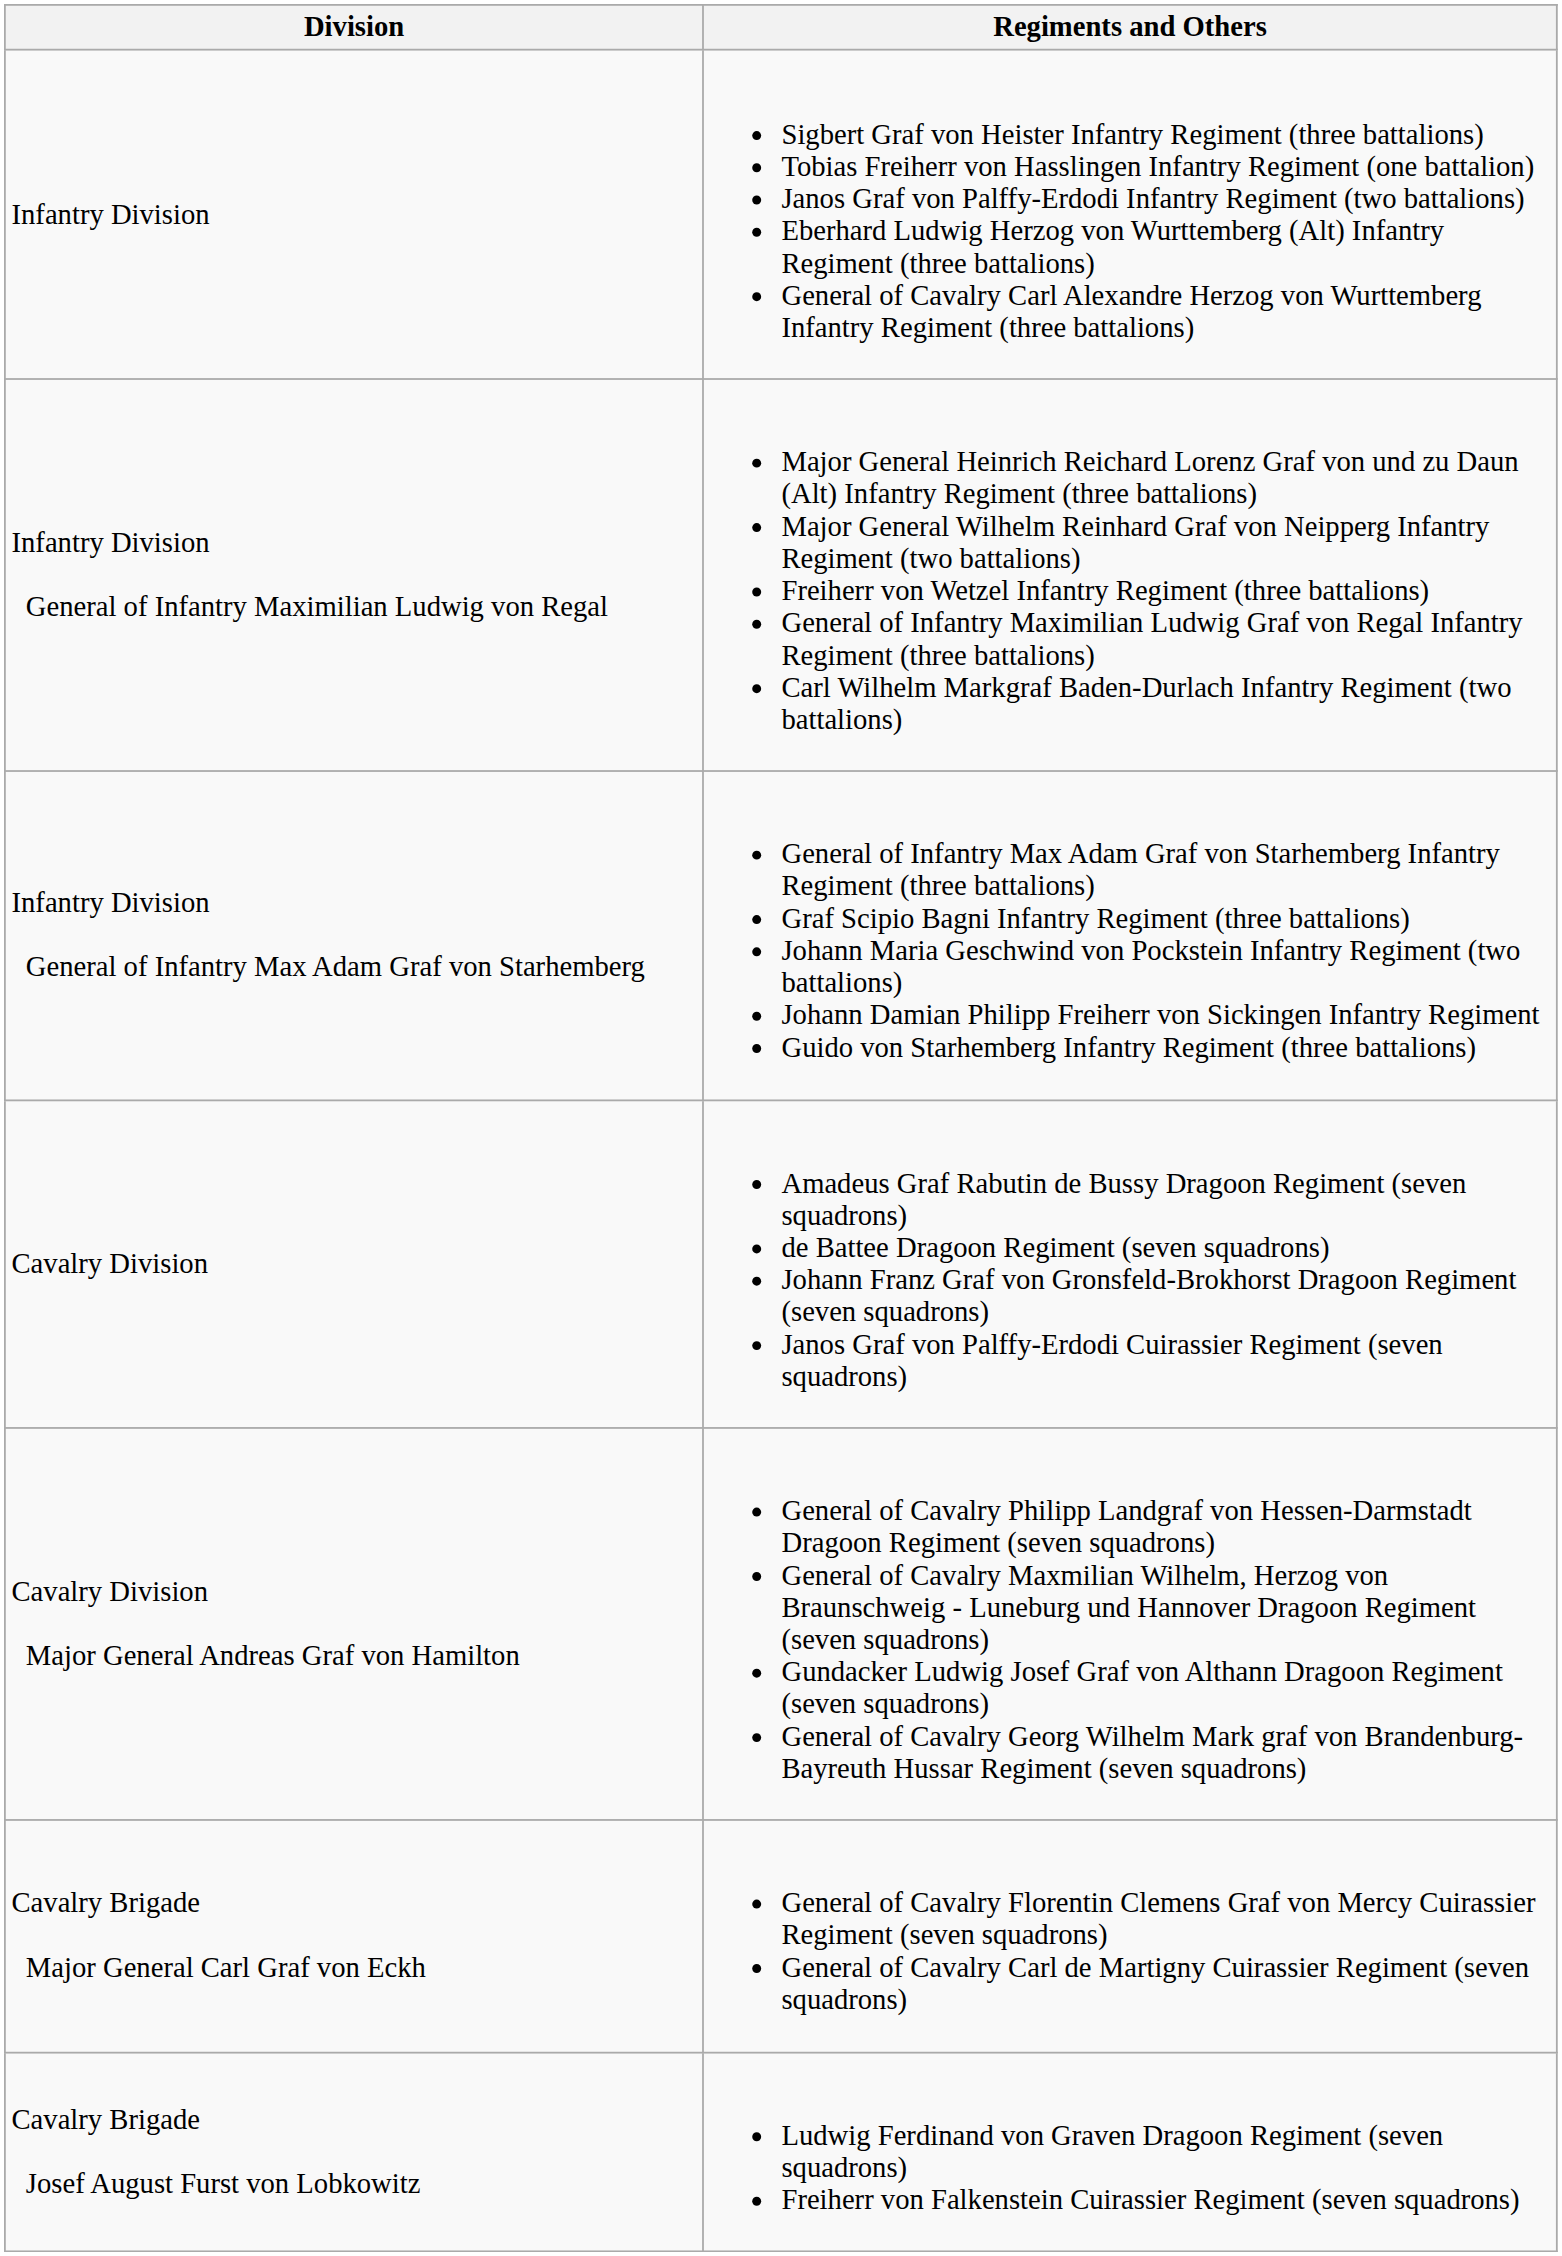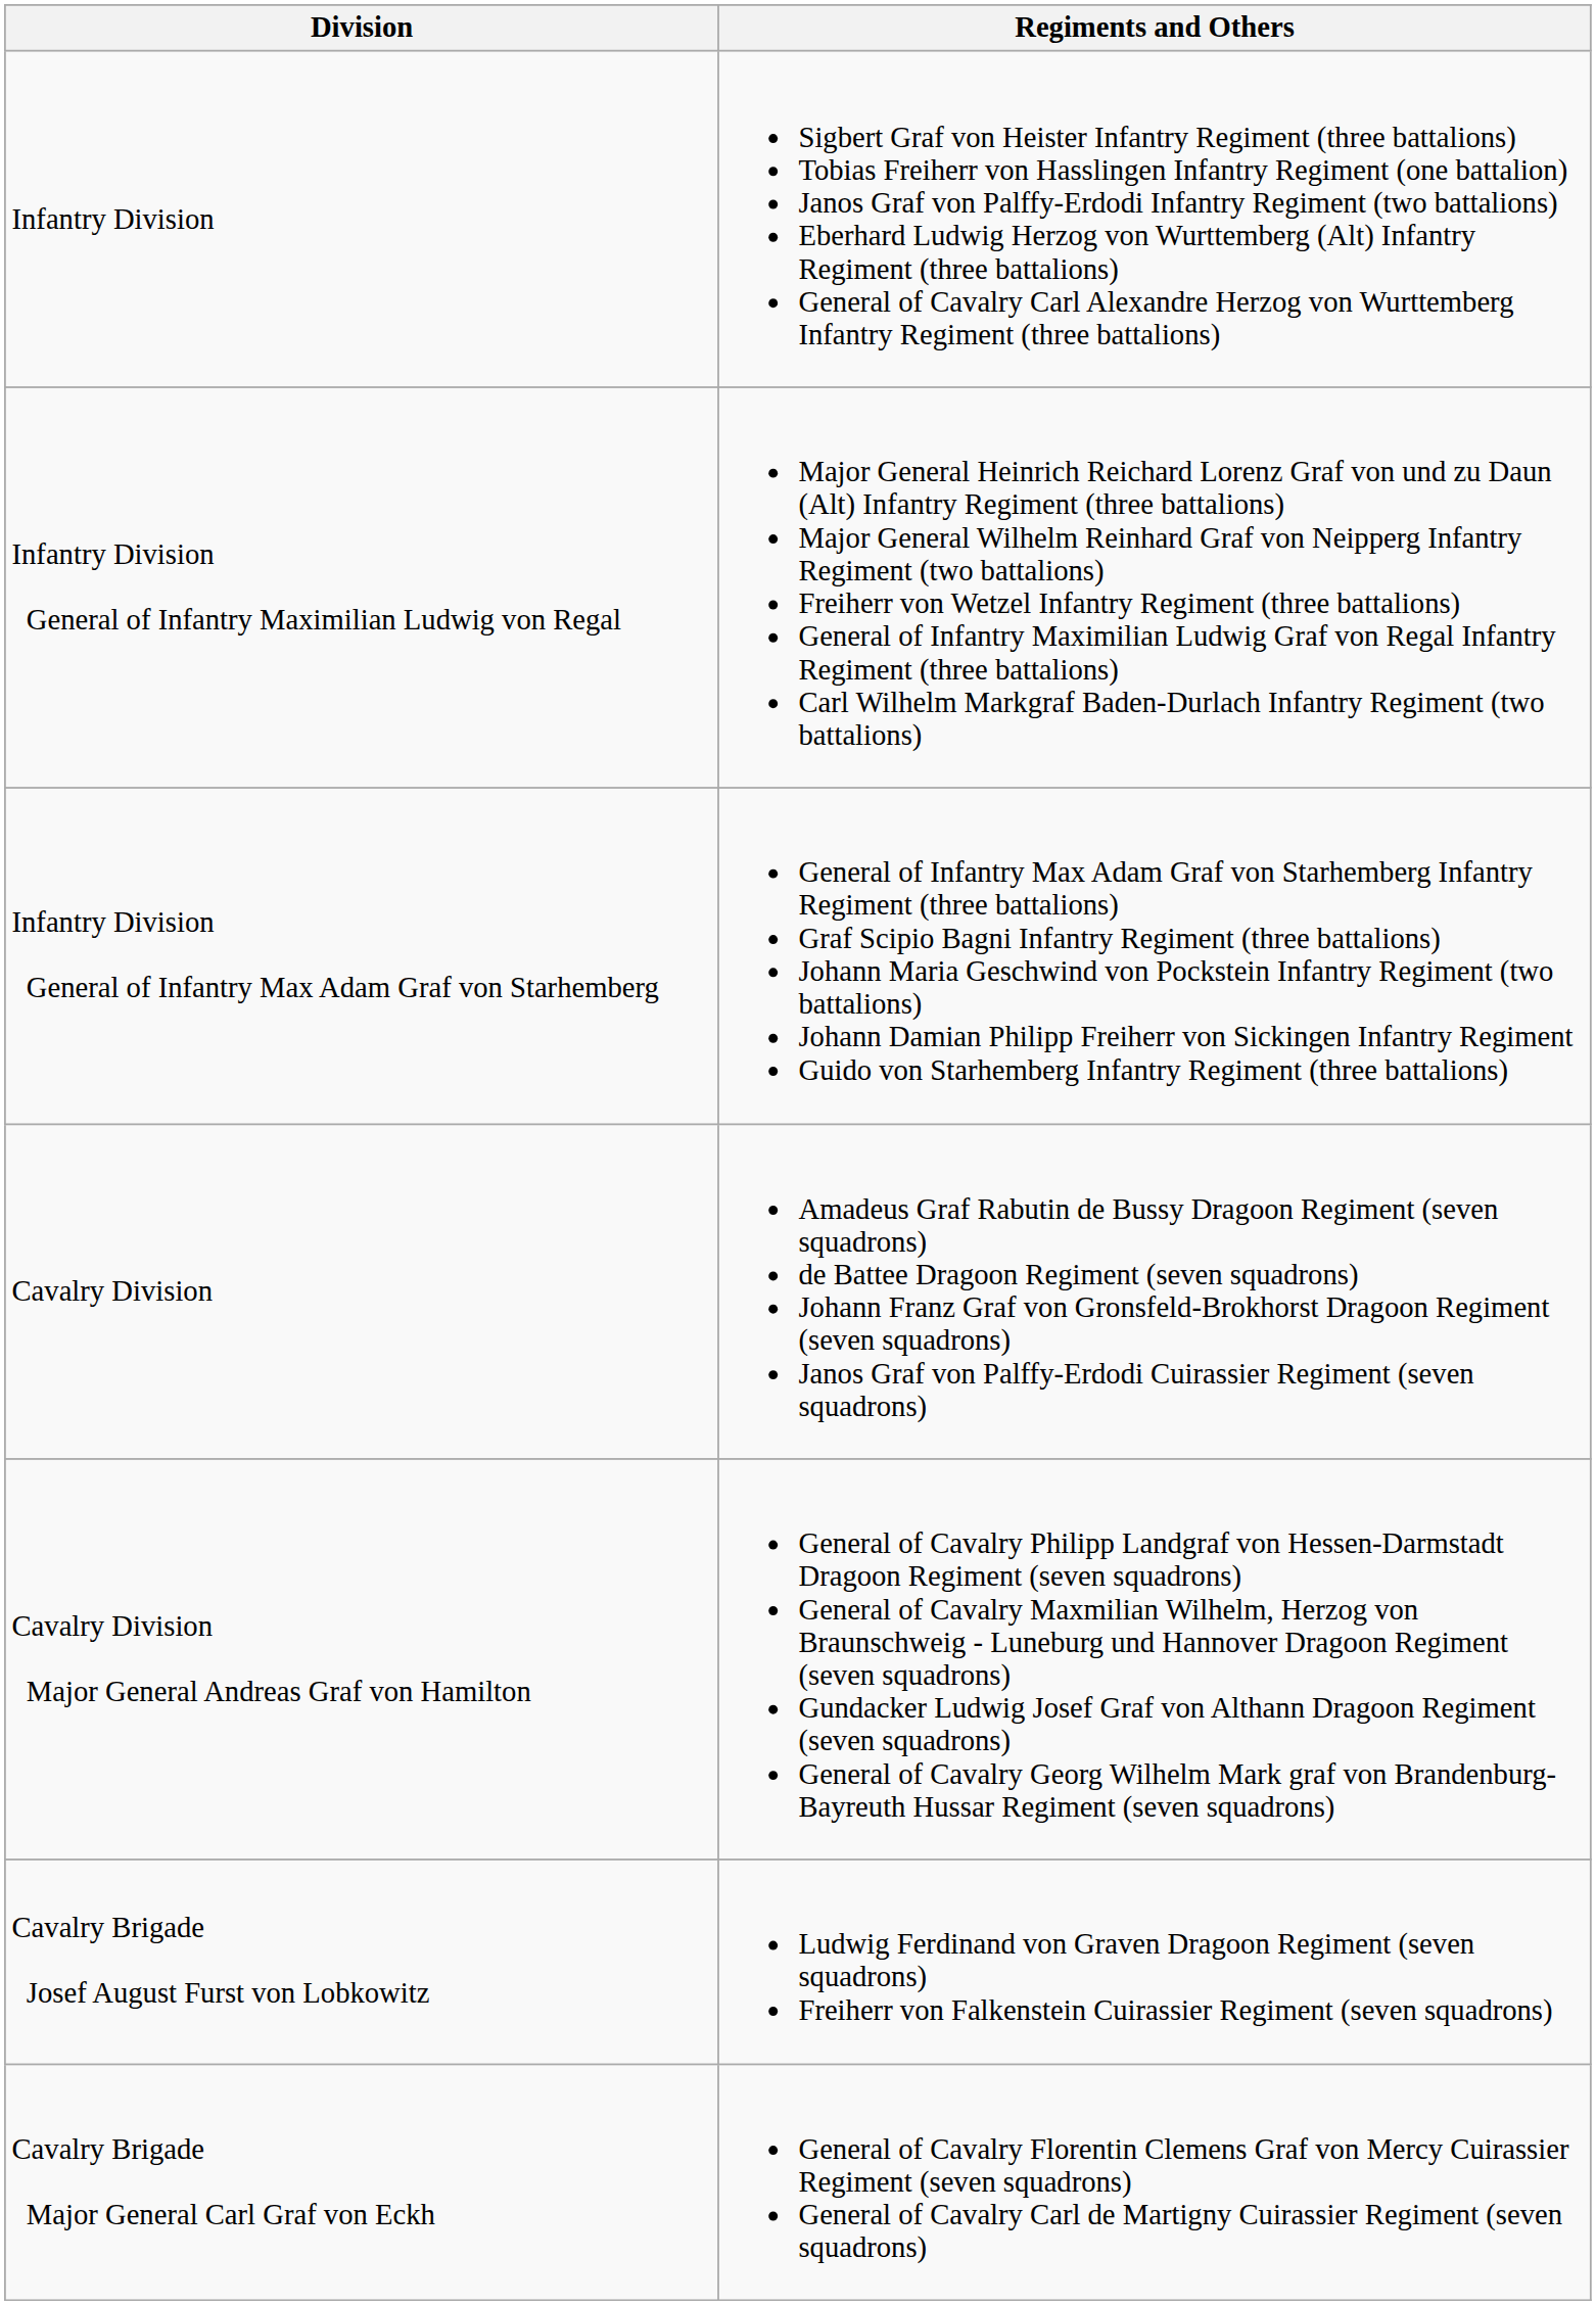rows swapped: Cavalry Brigade Major General Carl Graf von Eckh <-> Cavalry Brigade Josef August Furst von Lobkowitz
